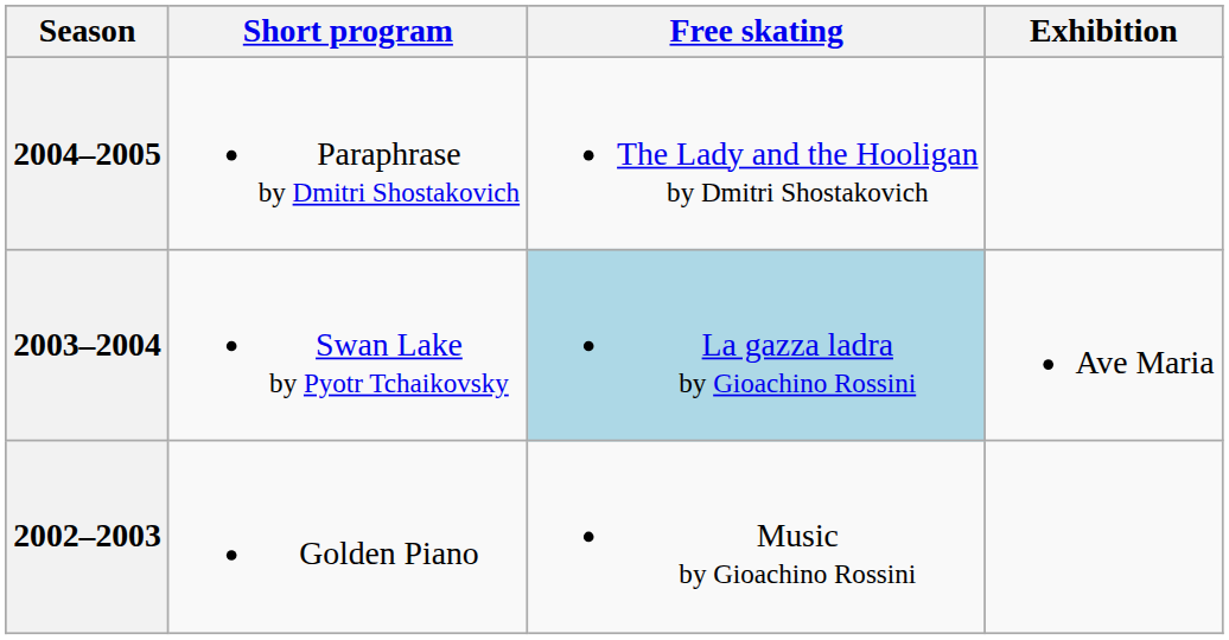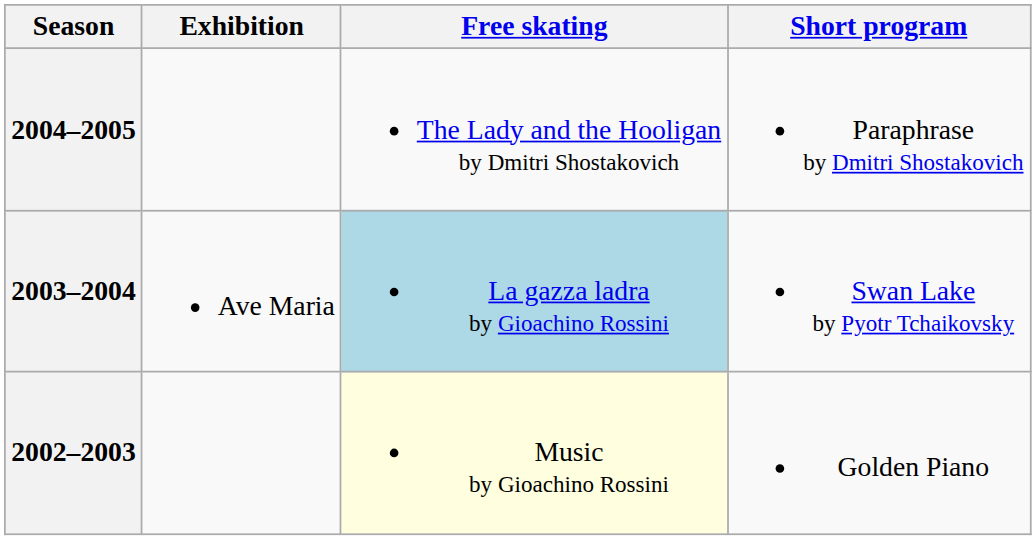columns swapped: Short program <-> Exhibition
2002–2003 | Free skating: no background -> lightyellow background
